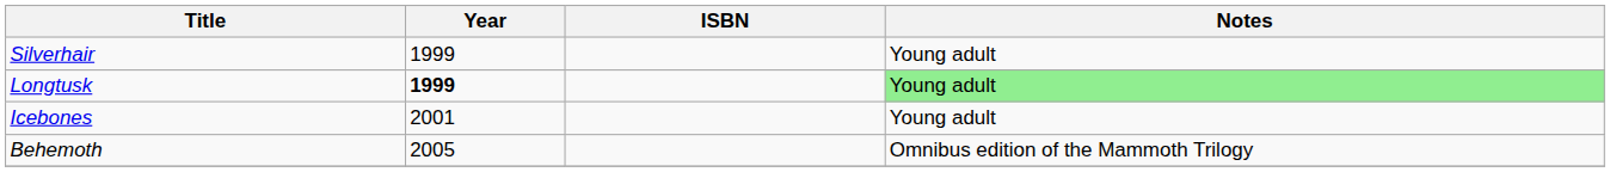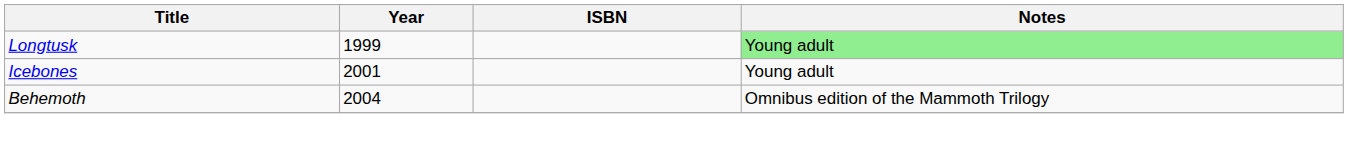- row: Silverhair | 1999 | Young adult
Longtusk | Year: bold -> normal
Behemoth | Year: 2005 -> 2004
